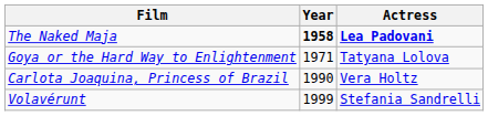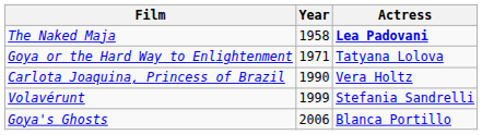The Naked Maja | Year: bold -> normal
+ row: Goya's Ghosts | 2006 | Blanca Portillo
